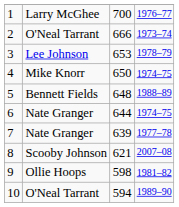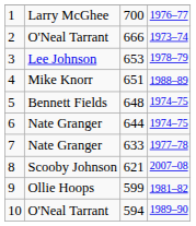4 | column 3: 650 -> 651
4 | column 4: 1974–75 -> 1988–89
5 | column 4: 1988–89 -> 1974–75
7 | column 3: 639 -> 633
9 | column 3: 598 -> 599
